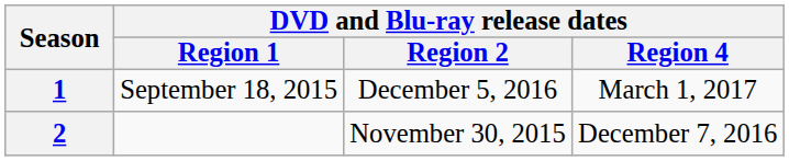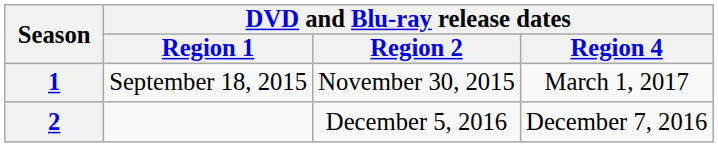1 | DVD and Blu-ray release dates / Region 2: December 5, 2016 -> November 30, 2015
2 | DVD and Blu-ray release dates / Region 2: November 30, 2015 -> December 5, 2016
